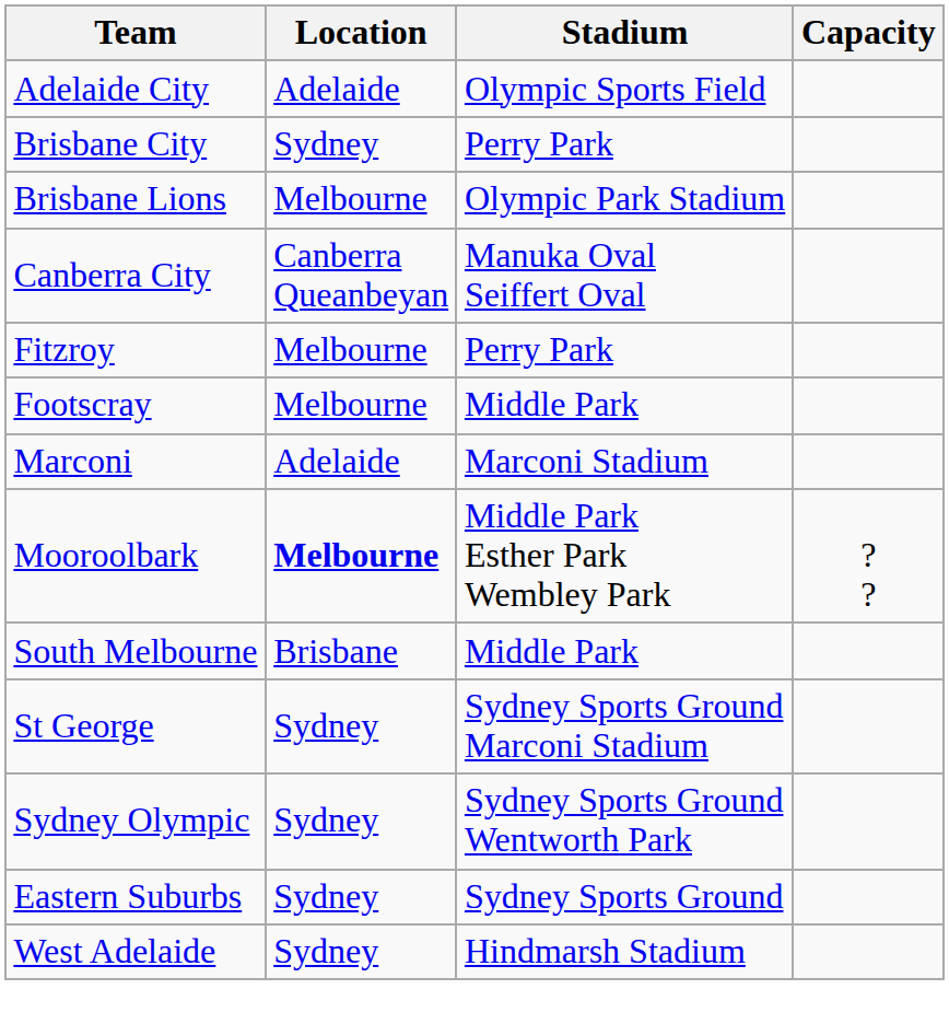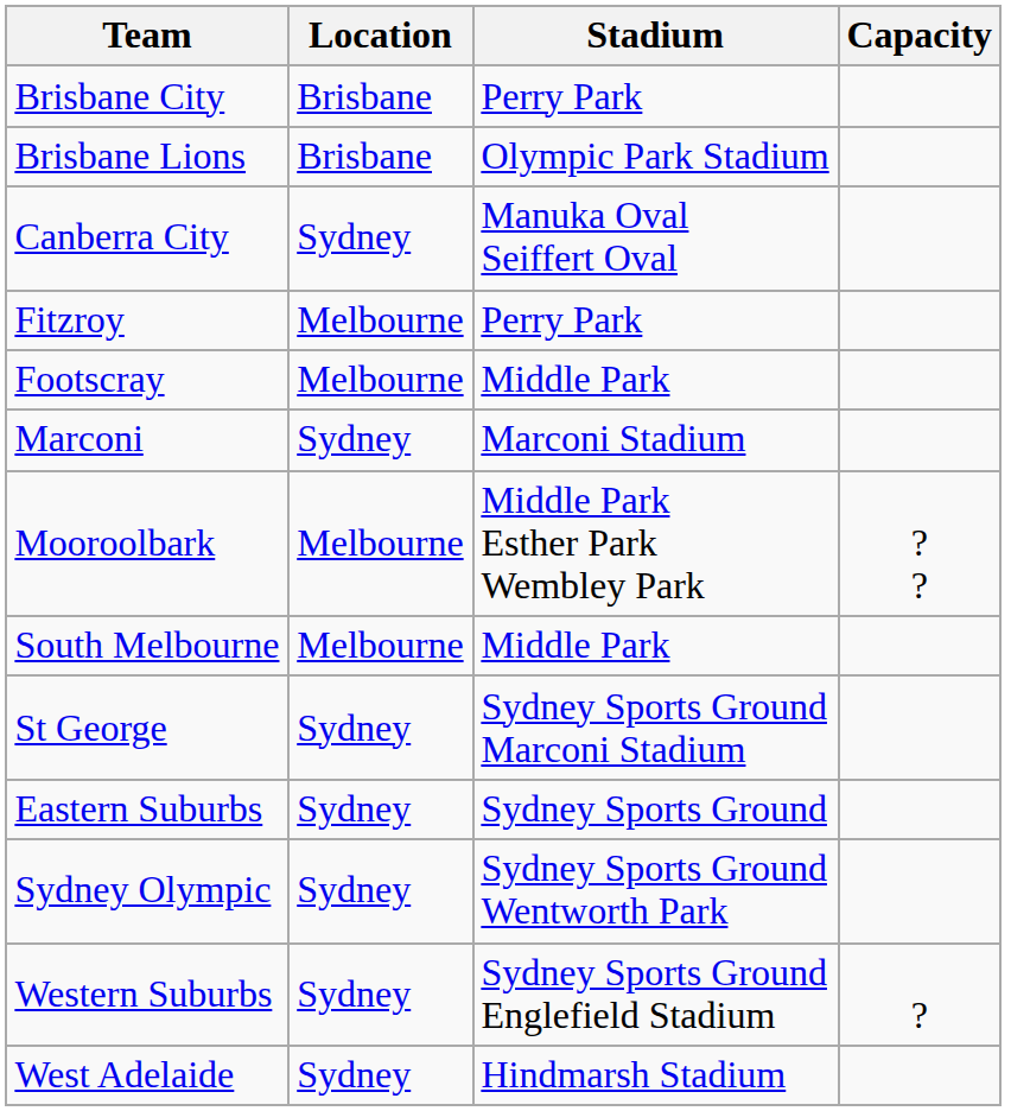- row: Adelaide City | Adelaide | Olympic Sports Field
Brisbane City | Location: Sydney -> Brisbane
Brisbane Lions | Location: Melbourne -> Brisbane
Canberra City | Location: Canberra Queanbeyan -> Sydney
Marconi | Location: Adelaide -> Sydney
Mooroolbark | Location: bold -> normal
South Melbourne | Location: Brisbane -> Melbourne
rows swapped: Eastern Suburbs <-> Sydney Olympic
+ row: Western Suburbs | Sydney | Sydney Sports Ground Englefield Stadium | ?
